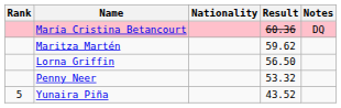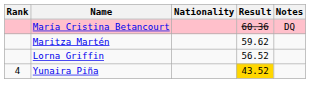Lorna Griffin | Result: 56.50 -> 56.52
- row: Penny Neer | 53.32
Yunaira Piña | Rank: 5 -> 4
Yunaira Piña | Result: no background -> gold background
